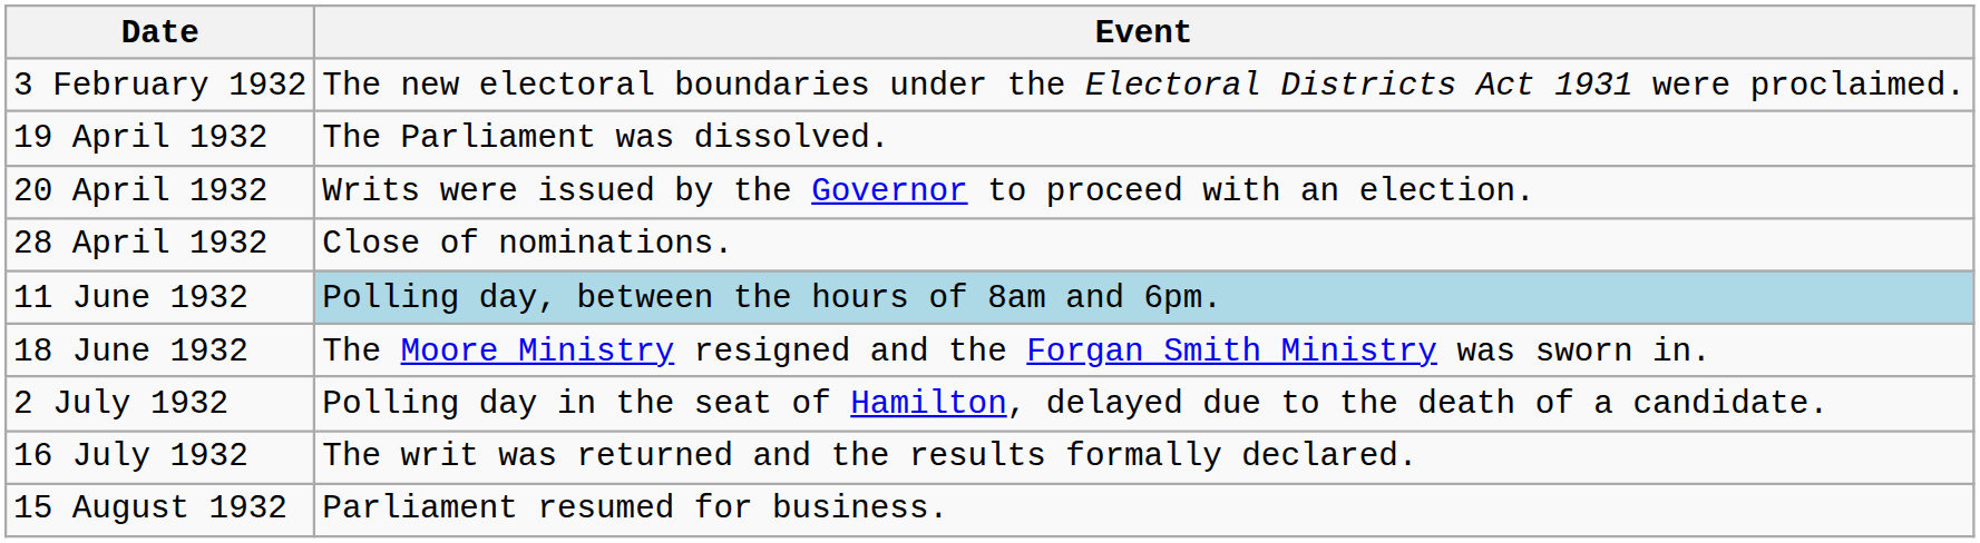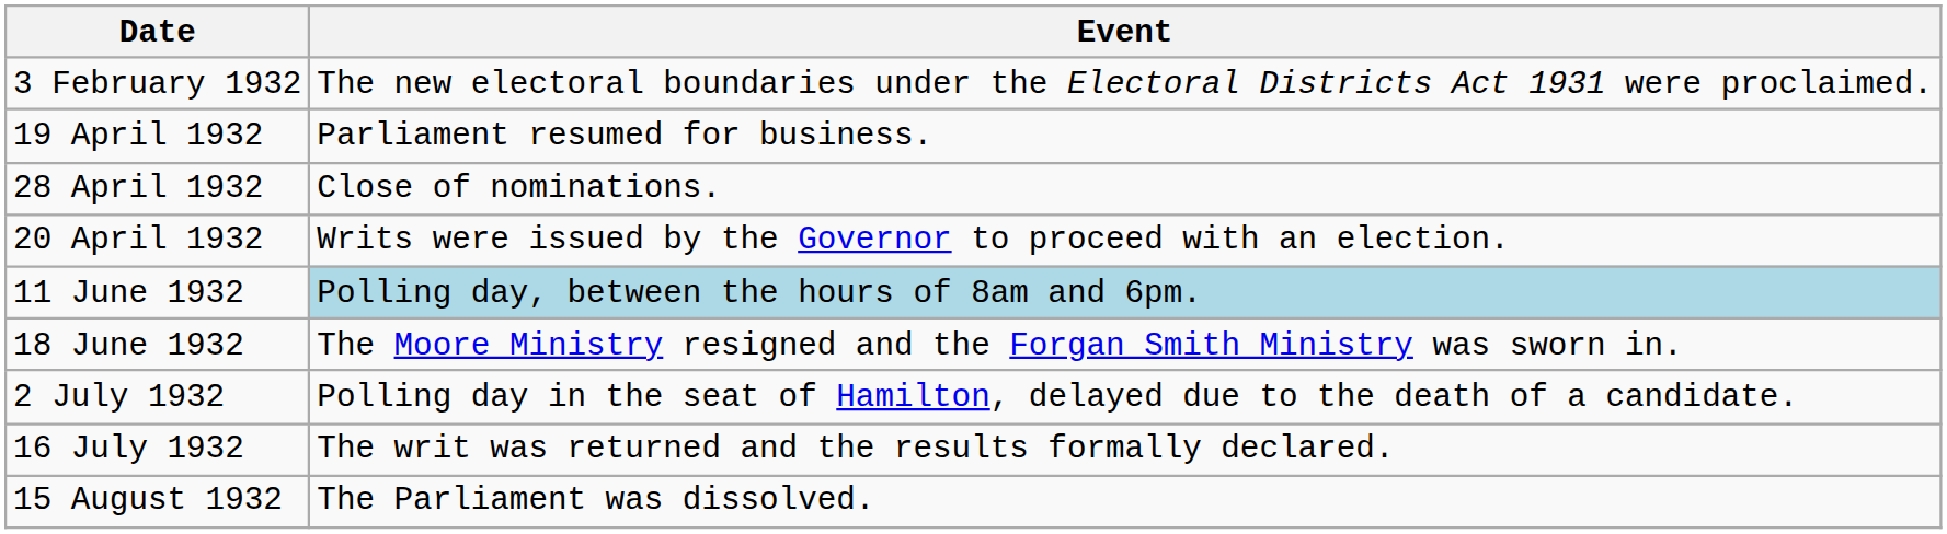19 April 1932 | Event: The Parliament was dissolved. -> Parliament resumed for business.
rows swapped: 20 April 1932 <-> 28 April 1932
15 August 1932 | Event: Parliament resumed for business. -> The Parliament was dissolved.
